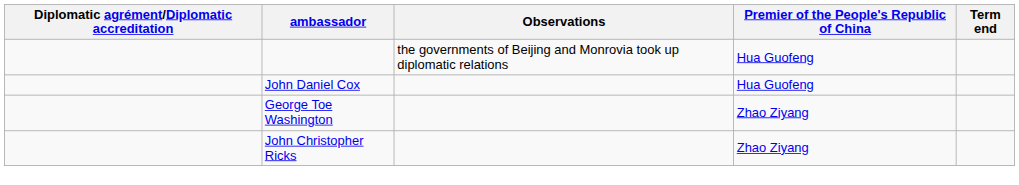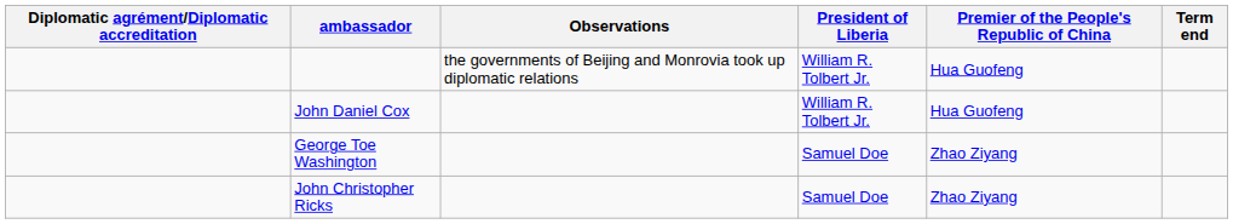+ column: President of Liberia | William R. Tolbert Jr. | William R. Tolbert Jr. | Samuel Doe | Samuel Doe
